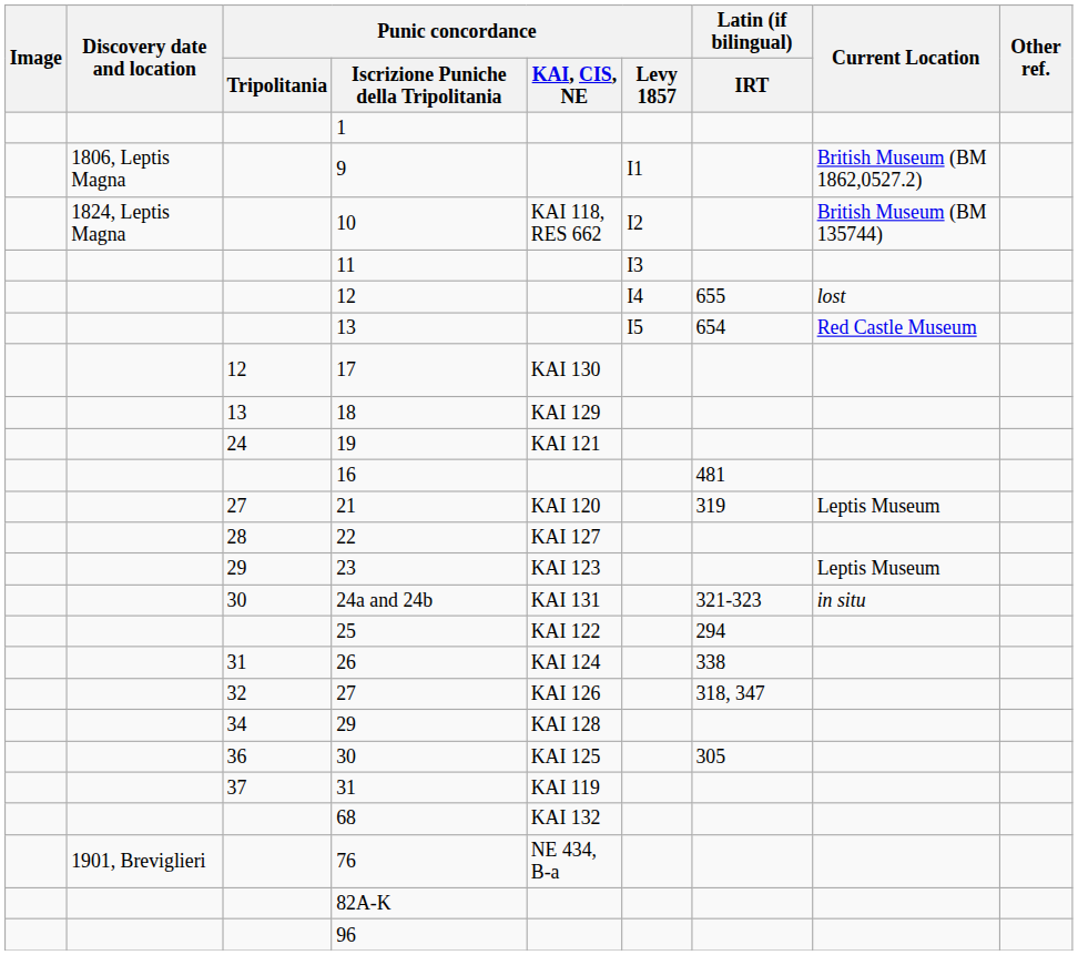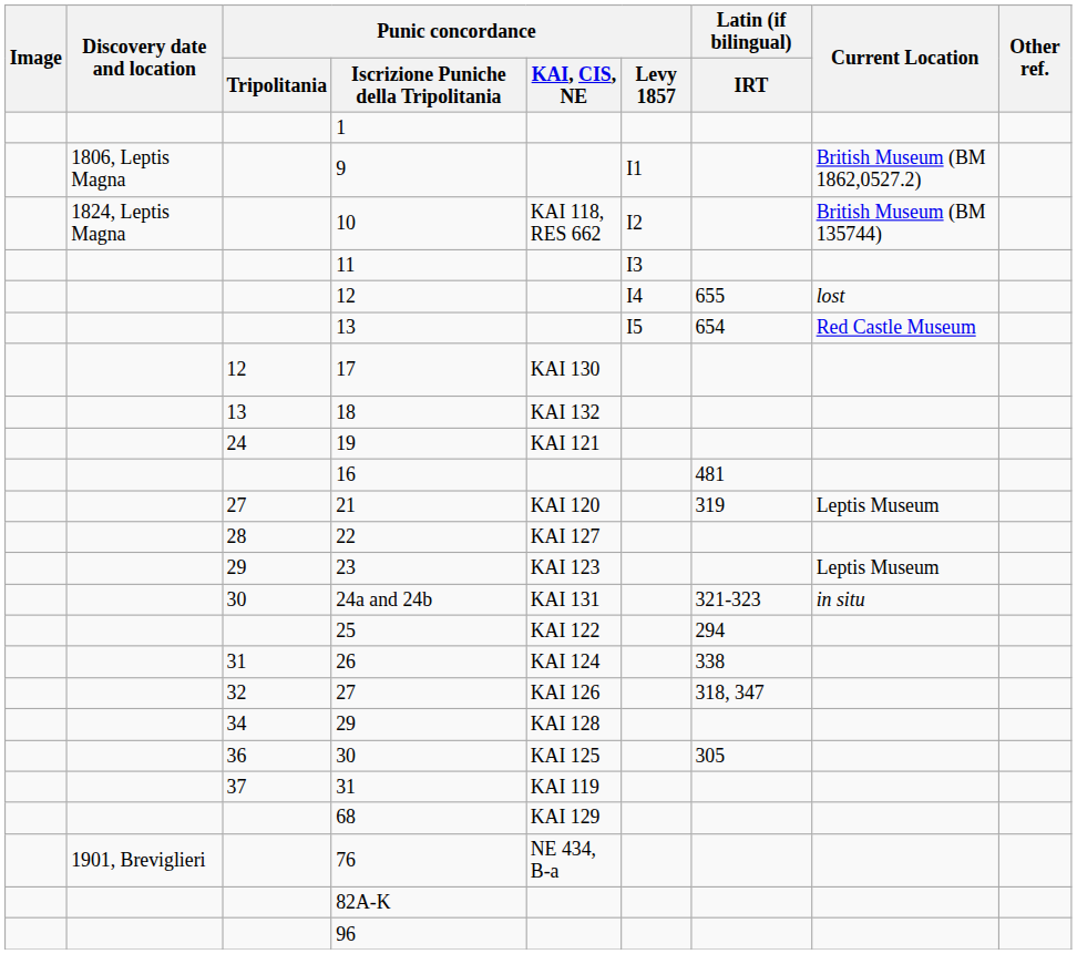18 | Punic concordance / KAI, CIS, NE: KAI 129 -> KAI 132
68 | Punic concordance / KAI, CIS, NE: KAI 132 -> KAI 129
